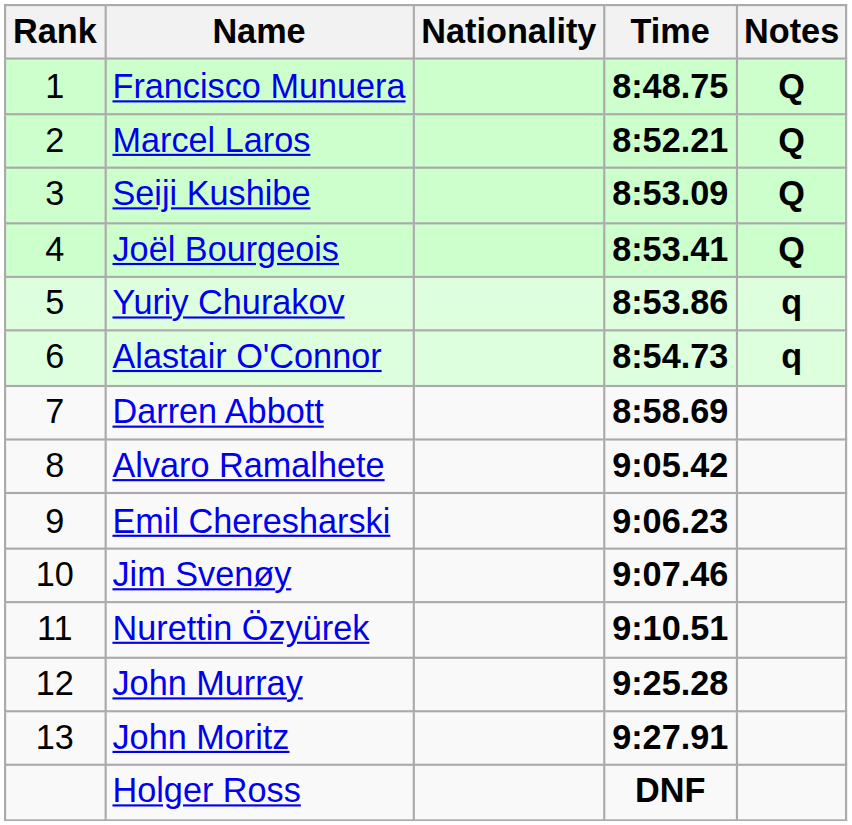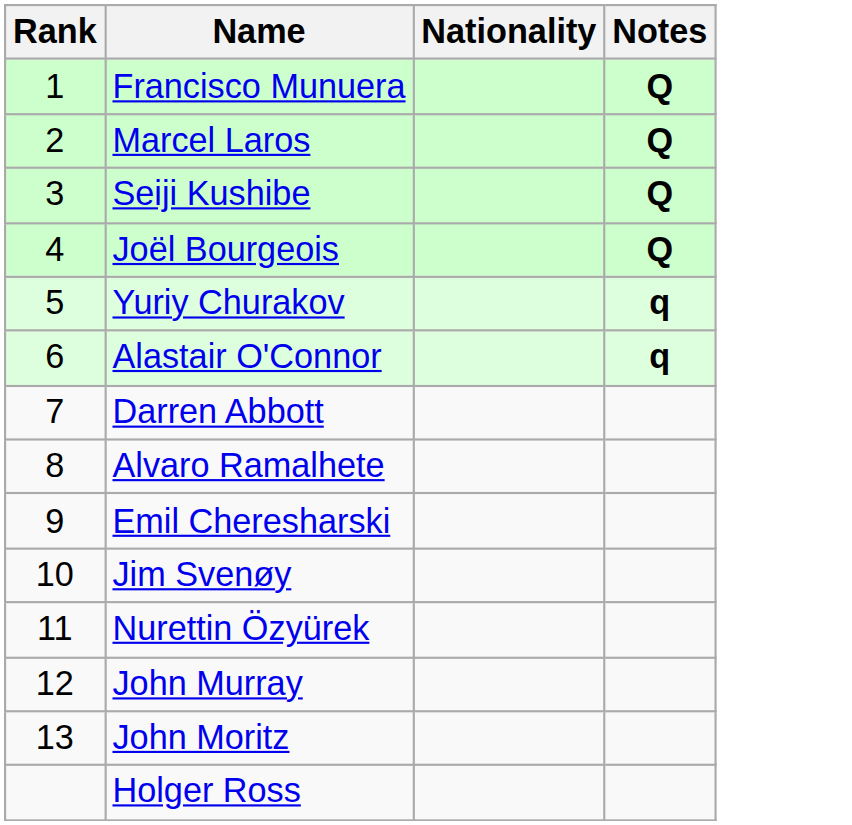- column: Time | 8:48.75 | 8:52.21 | 8:53.09 | 8:53.41 | 8:53.86 | 8:54.73 | 8:58.69 | 9:05.42 | 9:06.23 | 9:07.46 | 9:10.51 | 9:25.28 | 9:27.91 | DNF
